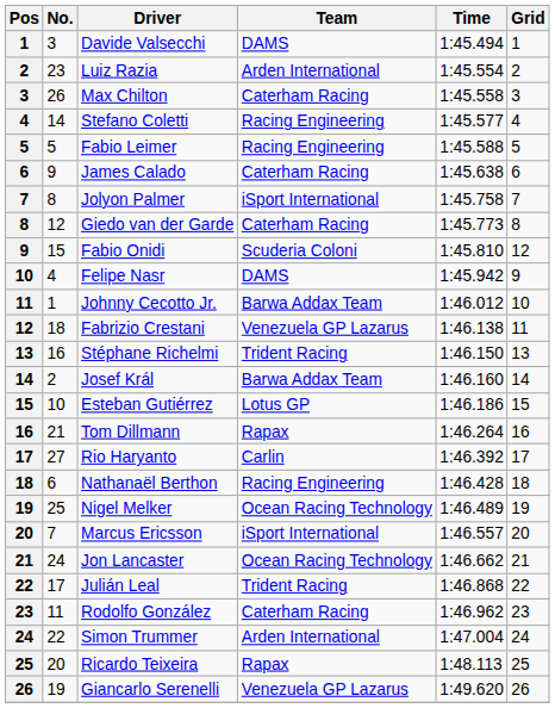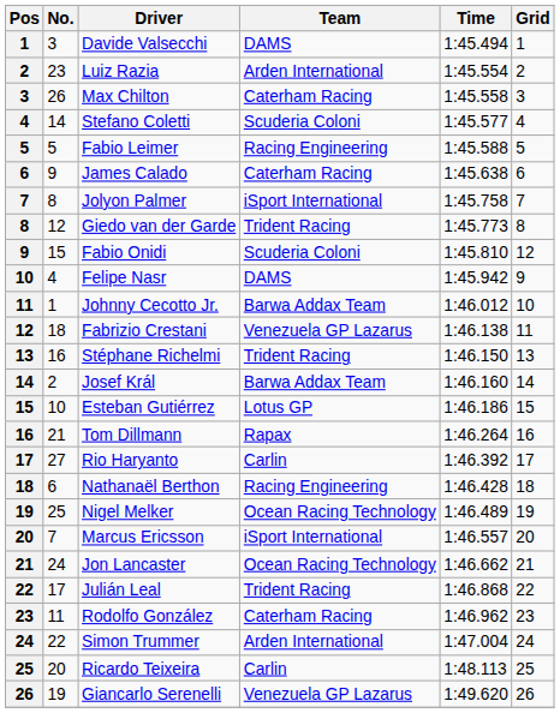Stefano Coletti | Team: Racing Engineering -> Scuderia Coloni
Giedo van der Garde | Team: Caterham Racing -> Trident Racing
Ricardo Teixeira | Team: Rapax -> Carlin
